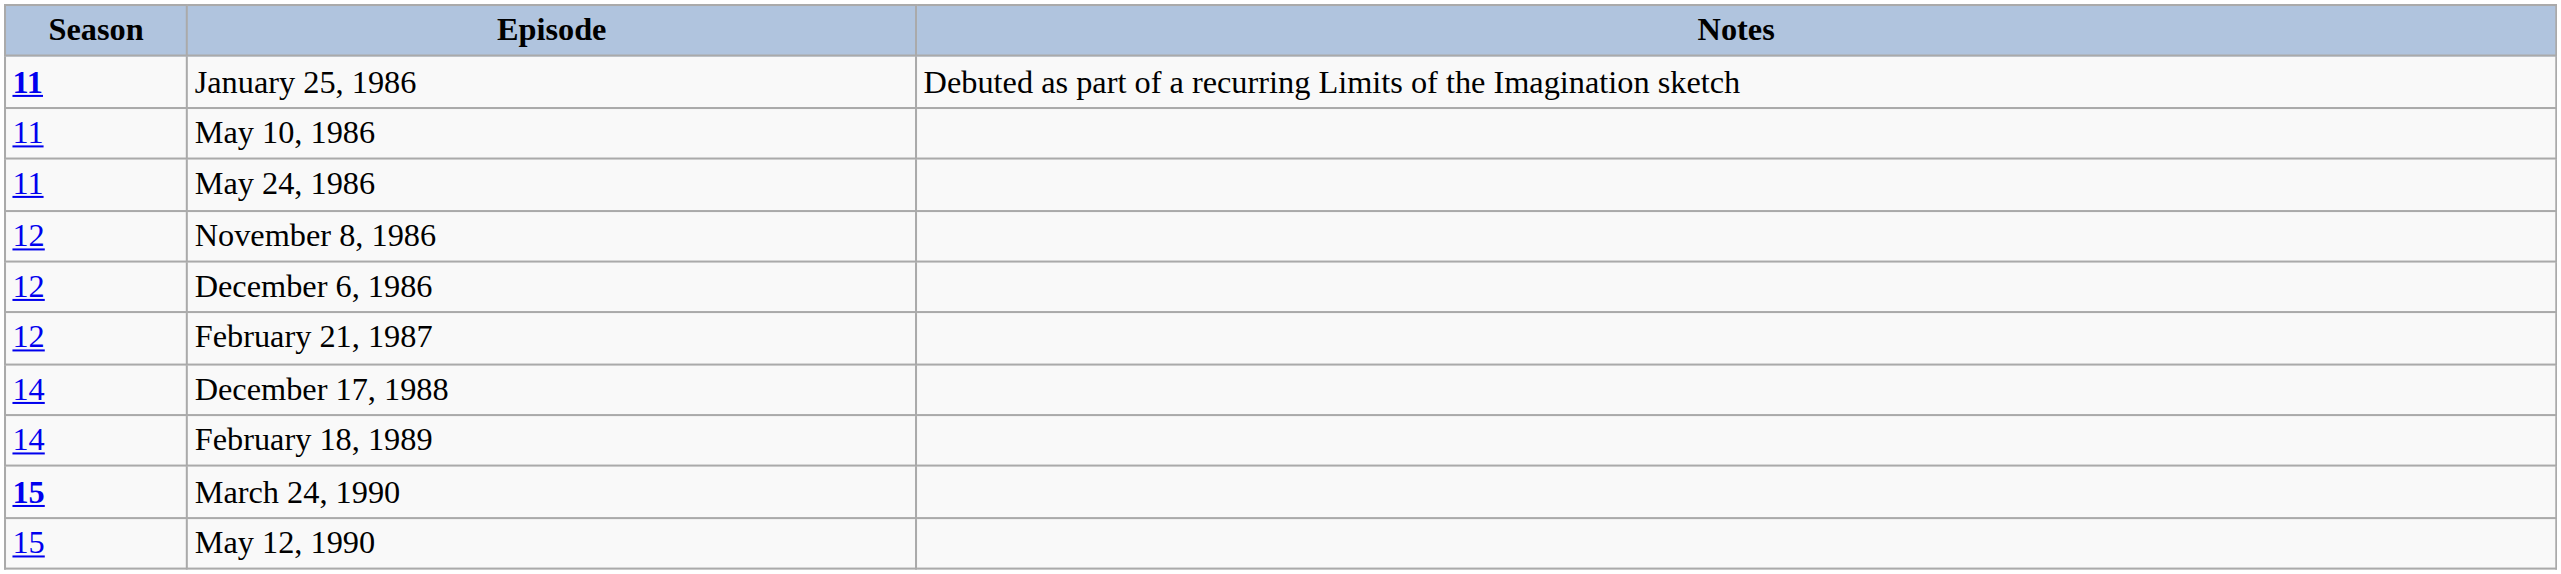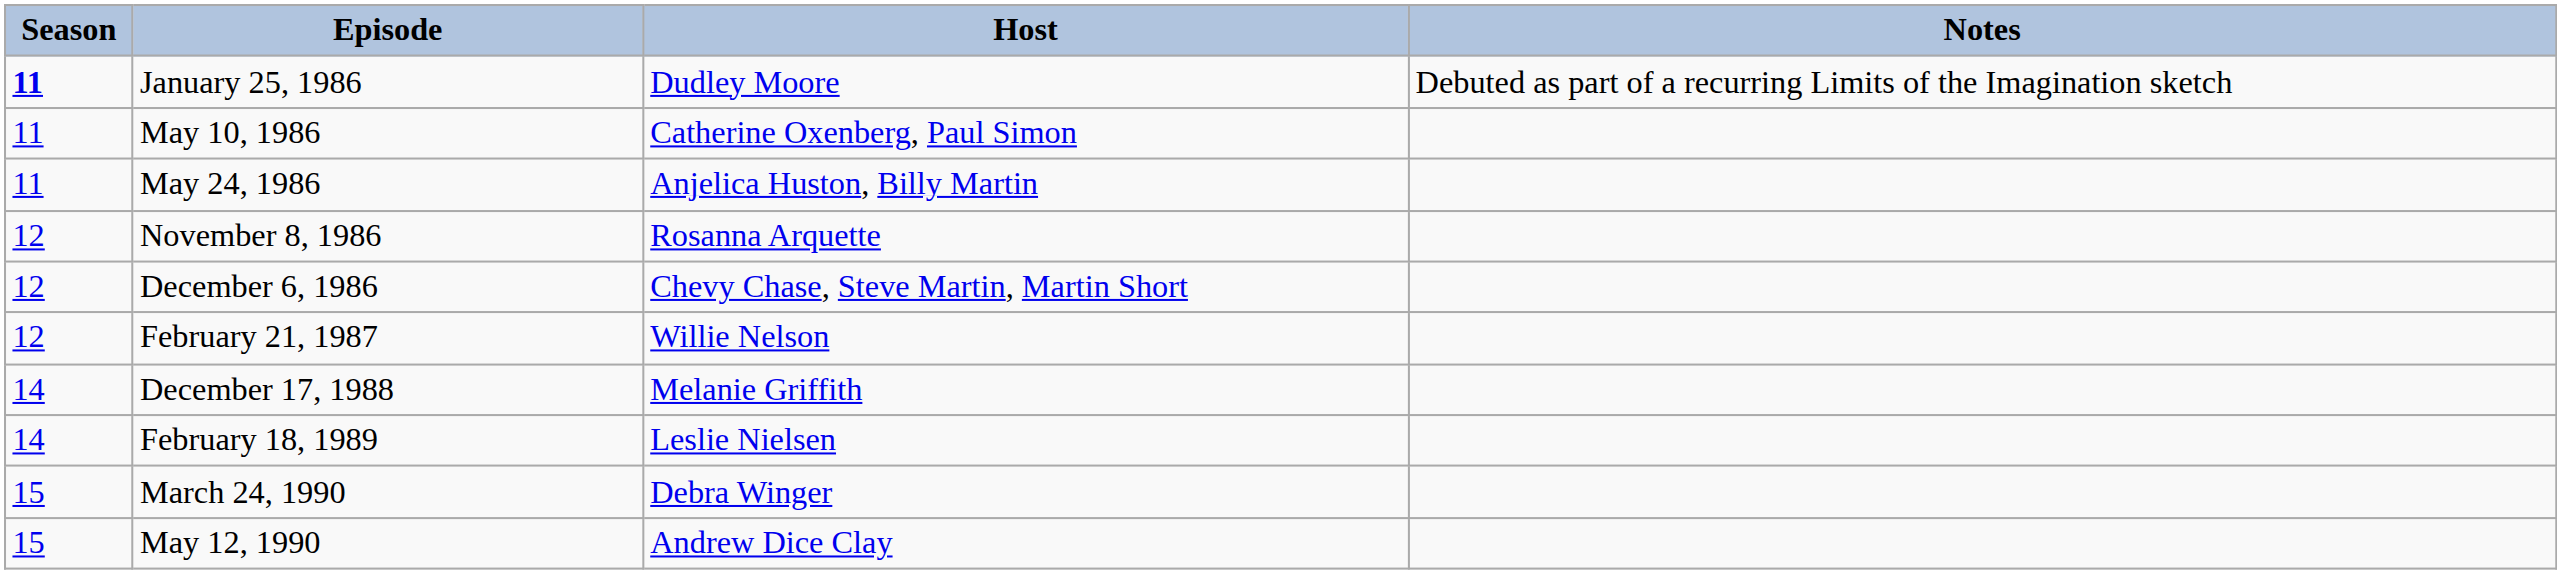+ column: Host | Dudley Moore | Catherine Oxenberg, Paul Simon | Anjelica Huston, Billy Martin | Rosanna Arquette | Chevy Chase, Steve Martin, Martin Short | Willie Nelson | Melanie Griffith | Leslie Nielsen | Debra Winger | Andrew Dice Clay
March 24, 1990 | Season: bold -> normal
